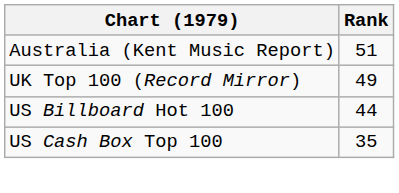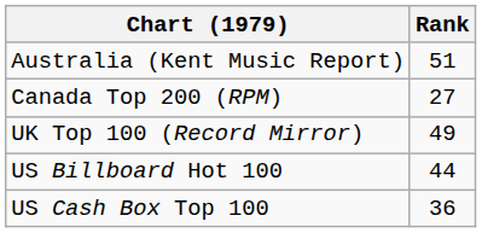+ row: Canada Top 200 (RPM) | 27
US Cash Box Top 100 | Rank: 35 -> 36
